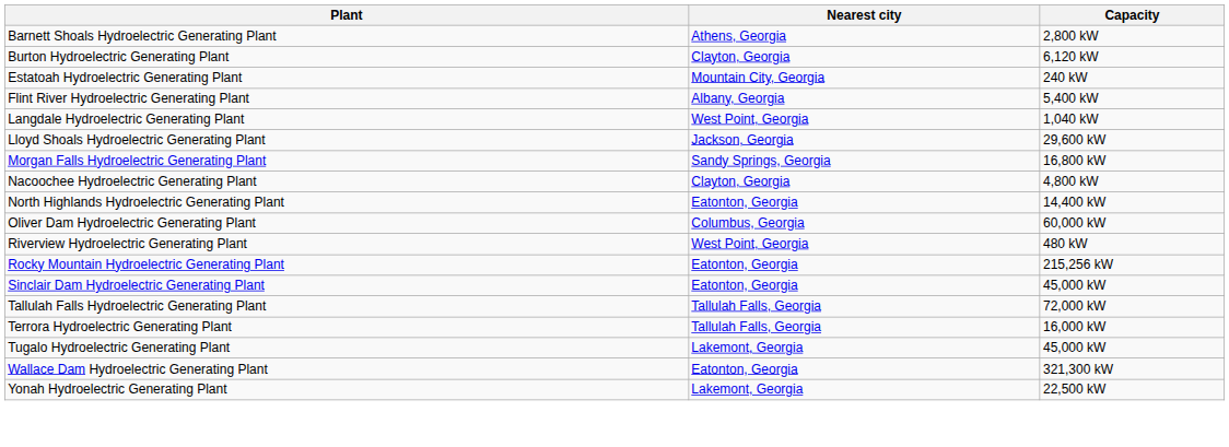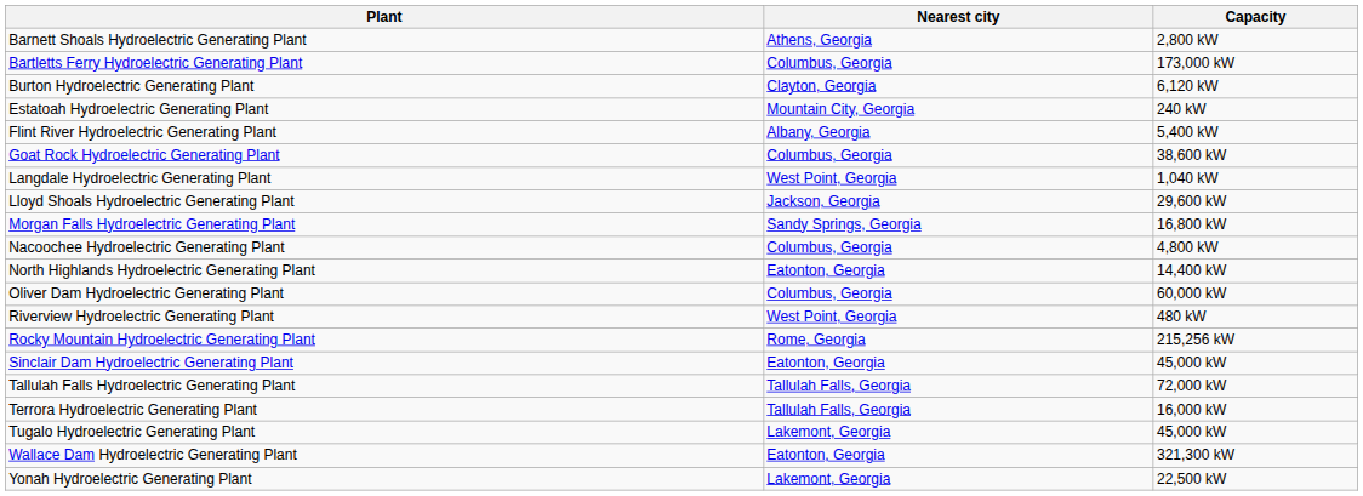+ row: Bartletts Ferry Hydroelectric Generating Plant | Columbus, Georgia | 173,000 kW
+ row: Goat Rock Hydroelectric Generating Plant | Columbus, Georgia | 38,600 kW
Nacoochee Hydroelectric Generating Plant | Nearest city: Clayton, Georgia -> Columbus, Georgia
Rocky Mountain Hydroelectric Generating Plant | Nearest city: Eatonton, Georgia -> Rome, Georgia
